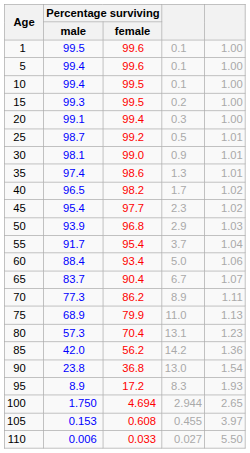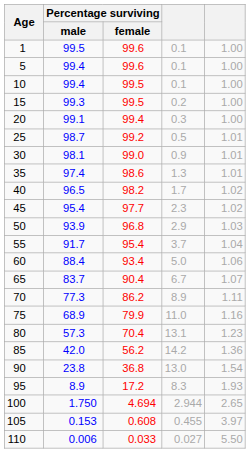75 | column 5: 1.13 -> 1.16
